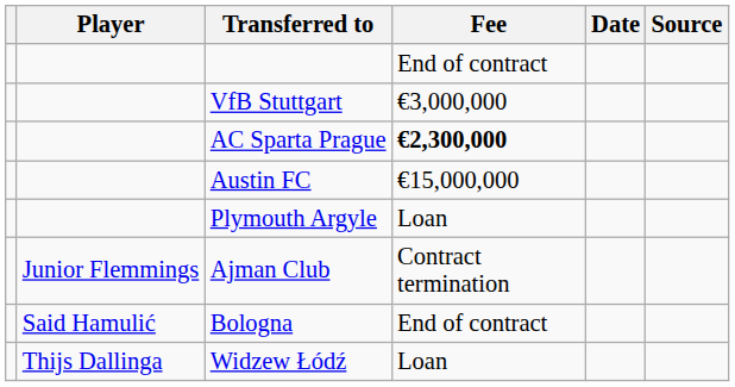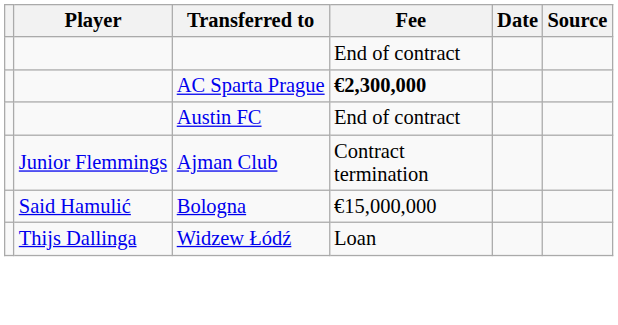- row: VfB Stuttgart | €3,000,000
Austin FC | Fee: €15,000,000 -> End of contract
- row: Plymouth Argyle | Loan
Bologna | Fee: End of contract -> €15,000,000
